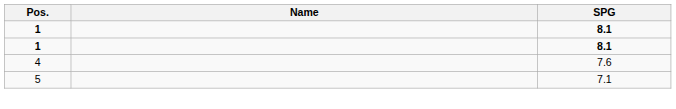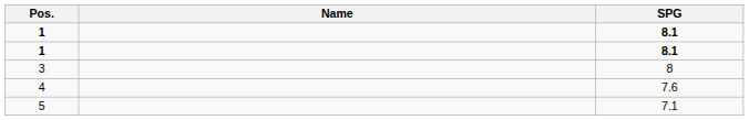+ row: 3 | 8
